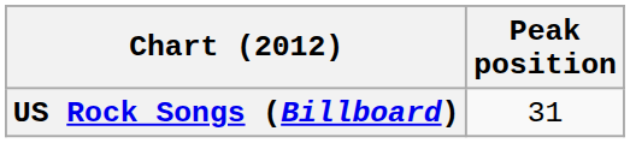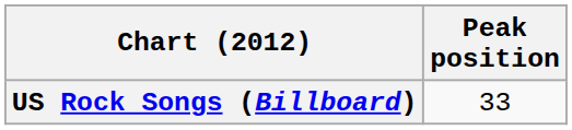US Rock Songs (Billboard) | Peak position: 31 -> 33
